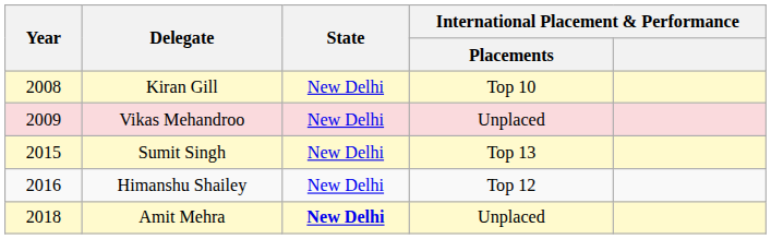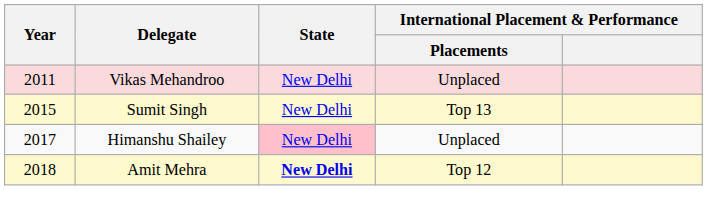- row: 2008 | Kiran Gill | New Delhi | Top 10
Vikas Mehandroo | Year: 2009 -> 2011
Himanshu Shailey | Year: 2016 -> 2017
Himanshu Shailey | State: no background -> pink background
Himanshu Shailey | International Placement & Performance / Placements: Top 12 -> Unplaced
Amit Mehra | International Placement & Performance / Placements: Unplaced -> Top 12
